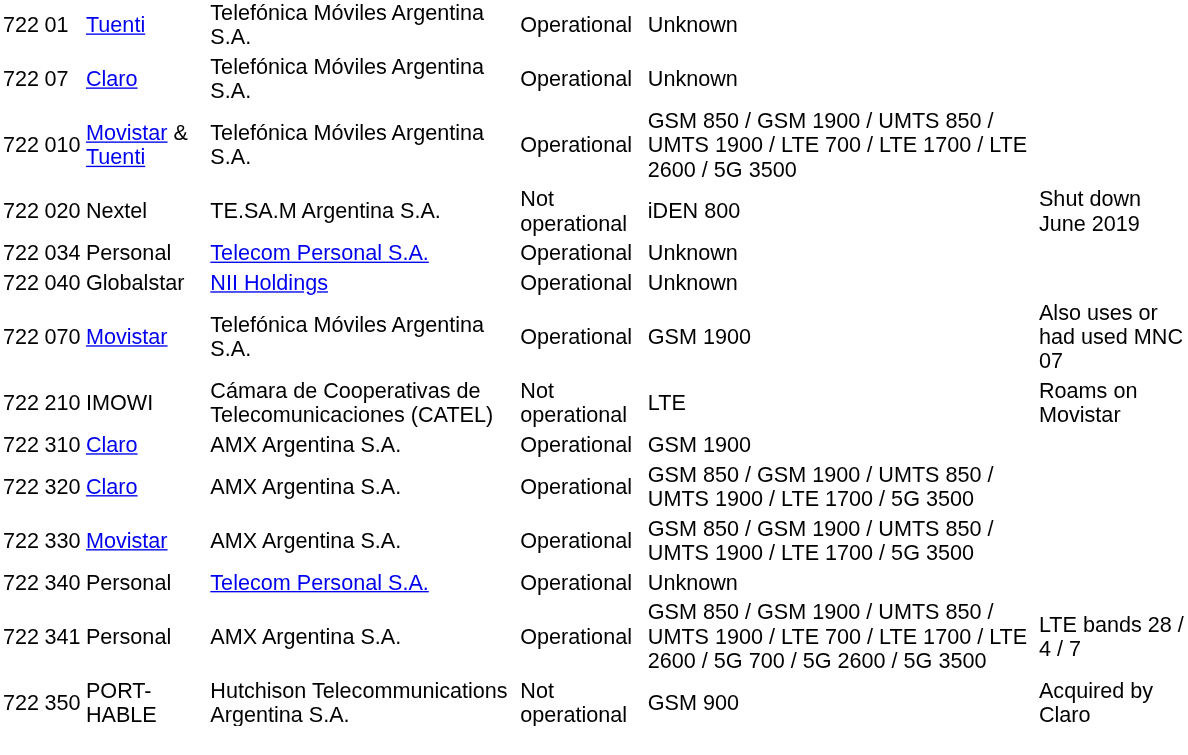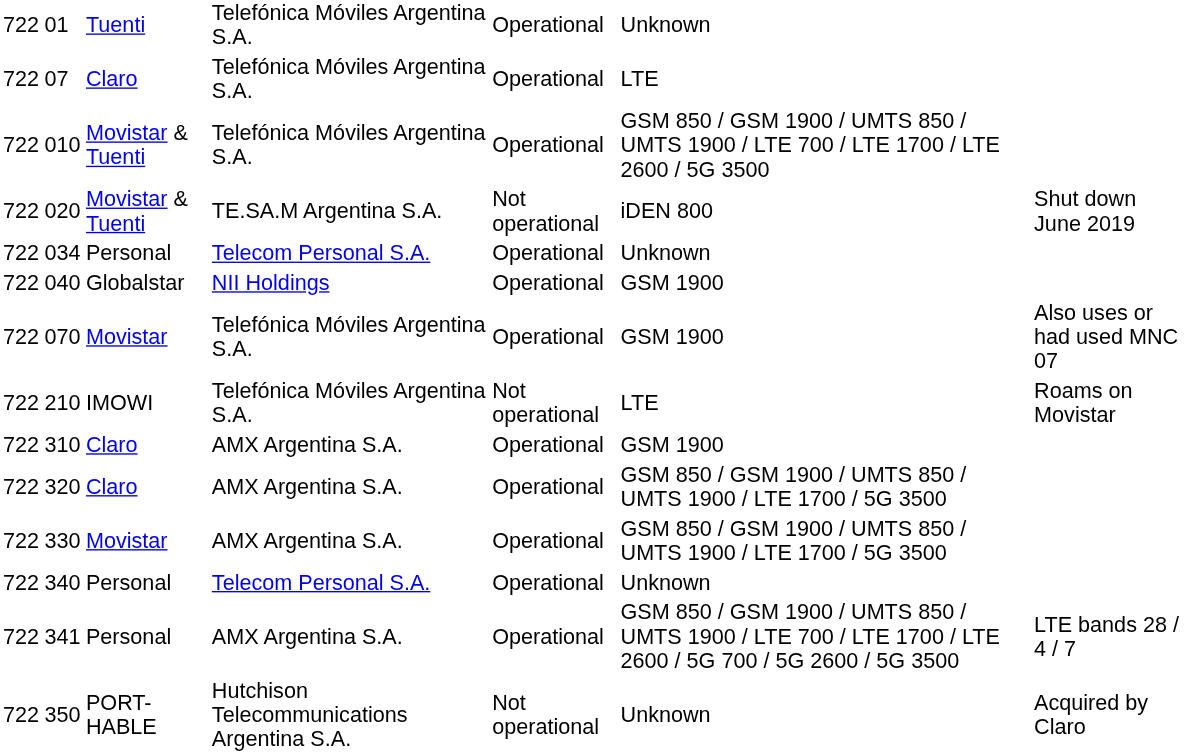07 | column 6: Unknown -> LTE
020 | column 3: Nextel -> Movistar & Tuenti
040 | column 6: Unknown -> GSM 1900
210 | column 4: Cámara de Cooperativas de Telecomunicaciones (CATEL) -> Telefónica Móviles Argentina S.A.
350 | column 6: GSM 900 -> Unknown
